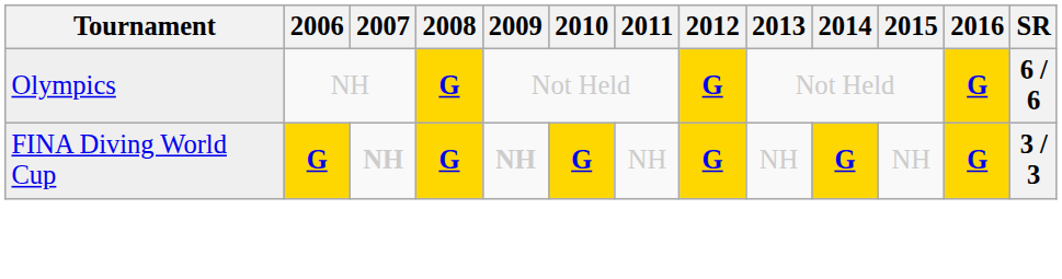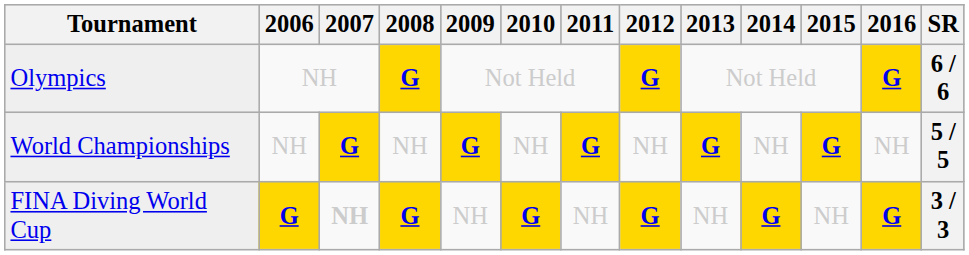+ row: World Championships | NH | G | NH | G | NH | G | NH | G | NH | G | NH | 5 / 5
FINA Diving World Cup | 2009: bold -> normal
